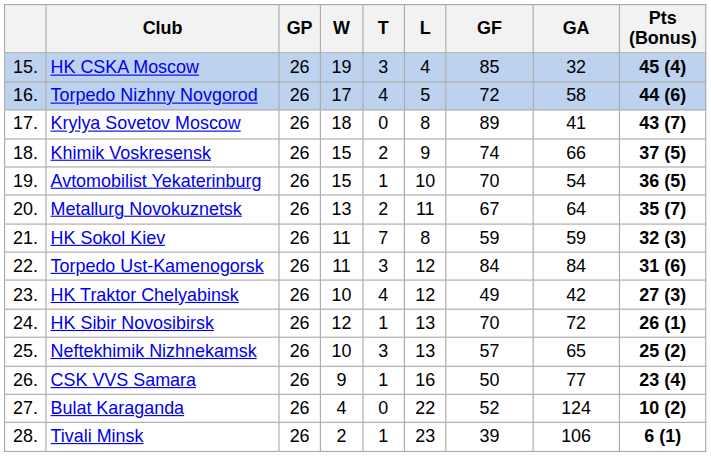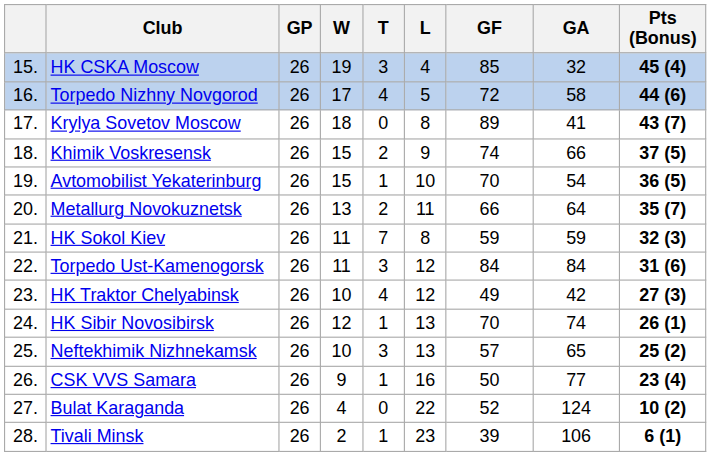Metallurg Novokuznetsk | GF: 67 -> 66
HK Sibir Novosibirsk | GA: 72 -> 74
